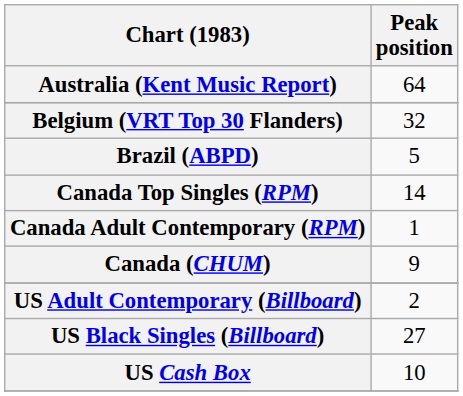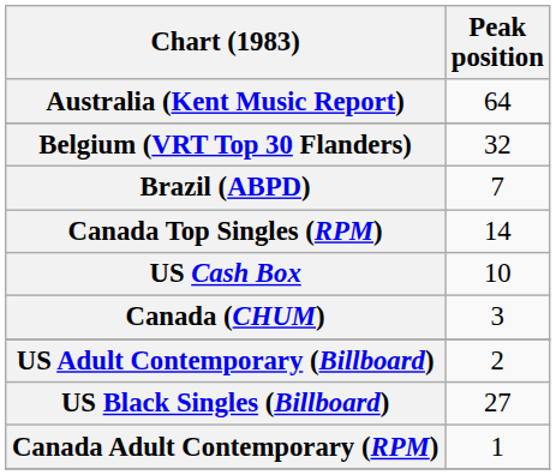Brazil (ABPD) | Peak position: 5 -> 7
rows swapped: Canada Adult Contemporary (RPM) <-> US Cash Box
Canada (CHUM) | Peak position: 9 -> 3
